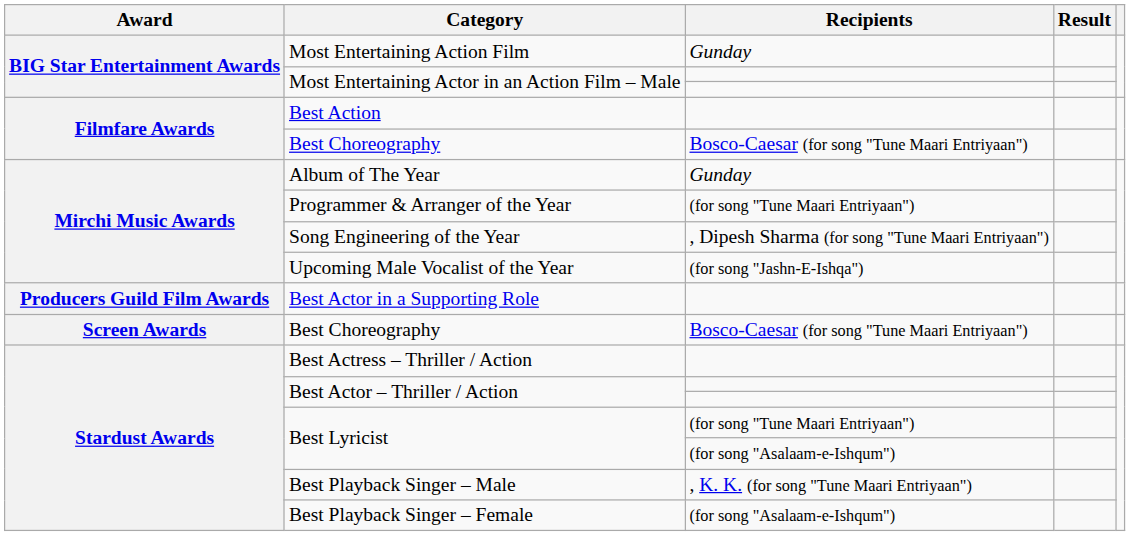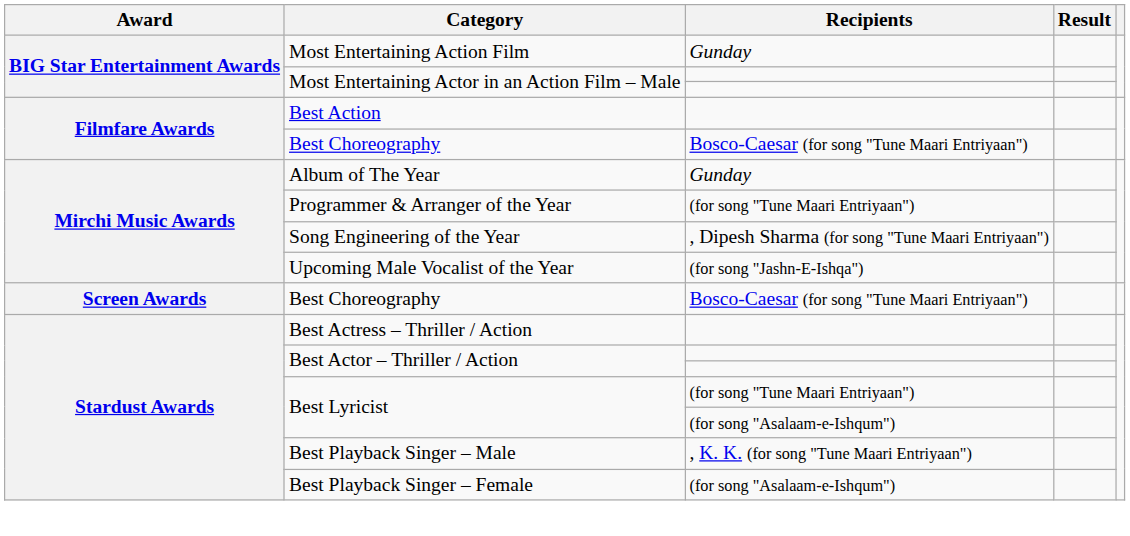- row: Producers Guild Film Awards | Best Actor in a Supporting Role
